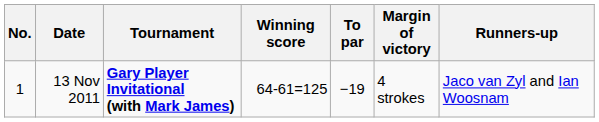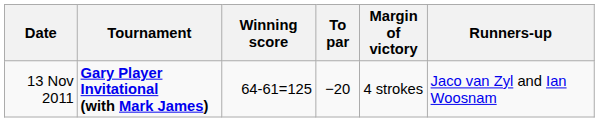- column: No. | 1
13 Nov 2011 | To par: −19 -> −20
